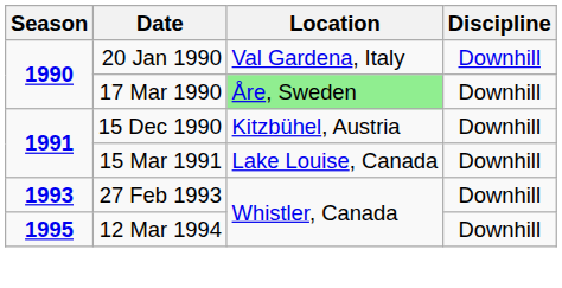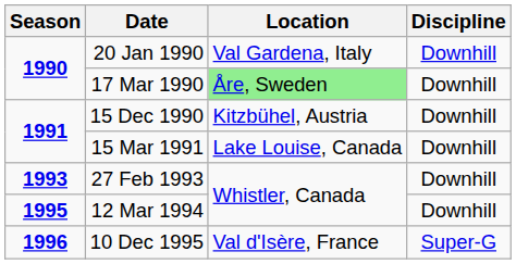+ row: 1996 | 10 Dec 1995 | Val d'Isère, France | Super-G
